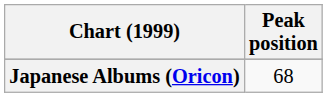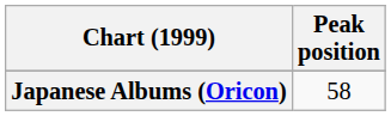Japanese Albums (Oricon) | Peak position: 68 -> 58
